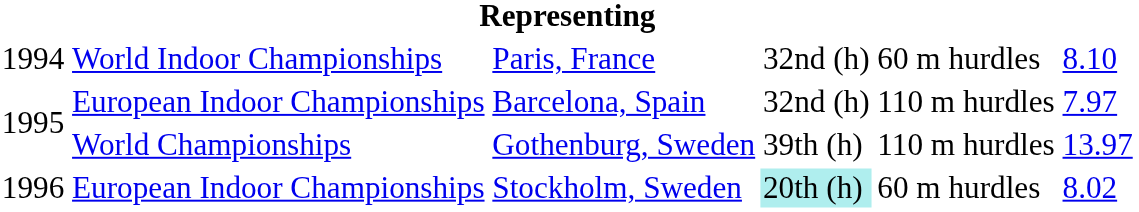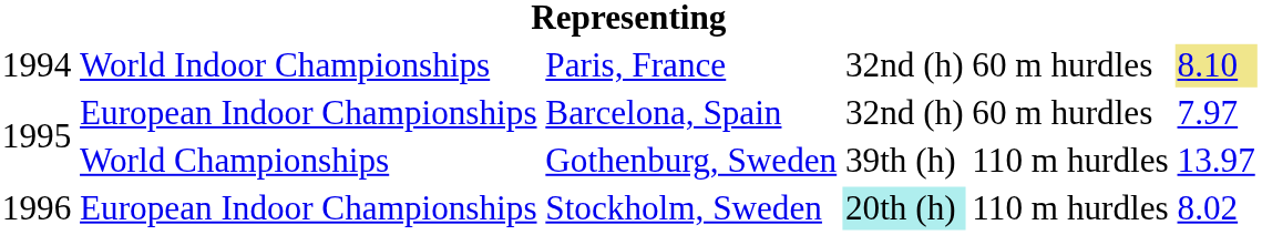Paris, France | column 6: no background -> khaki background
Barcelona, Spain | column 5: 110 m hurdles -> 60 m hurdles
Stockholm, Sweden | column 5: 60 m hurdles -> 110 m hurdles
